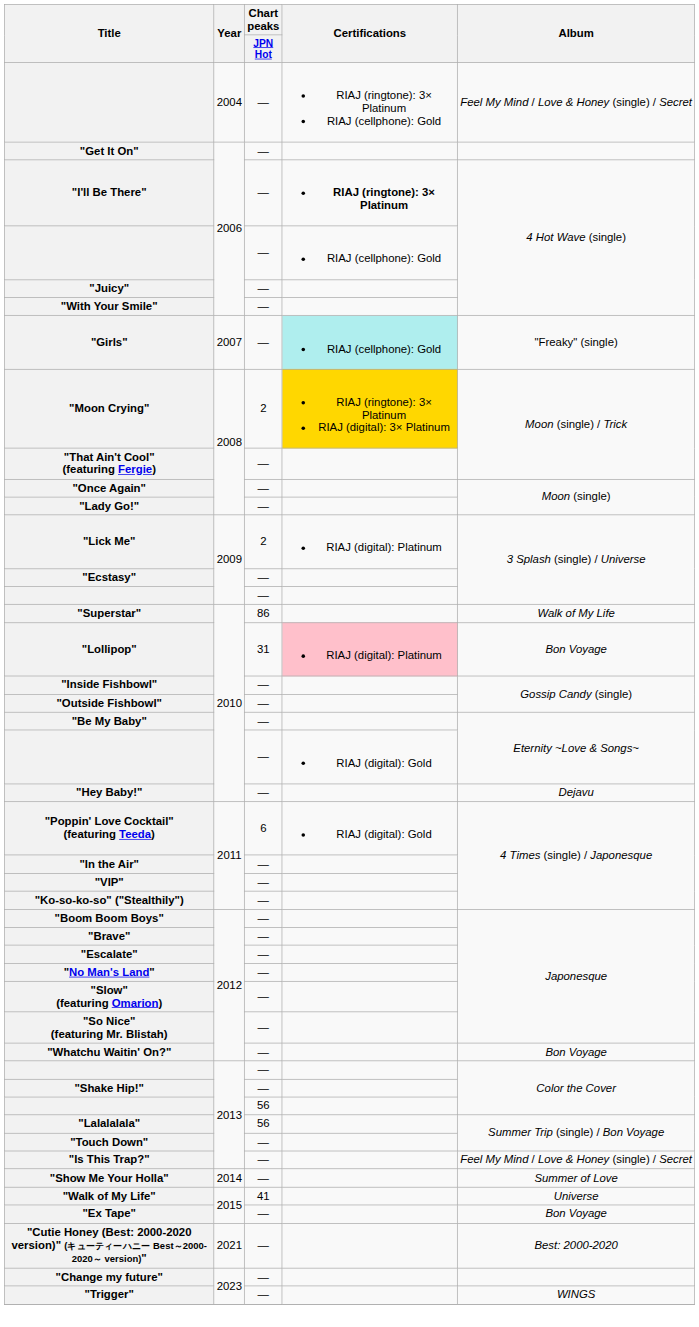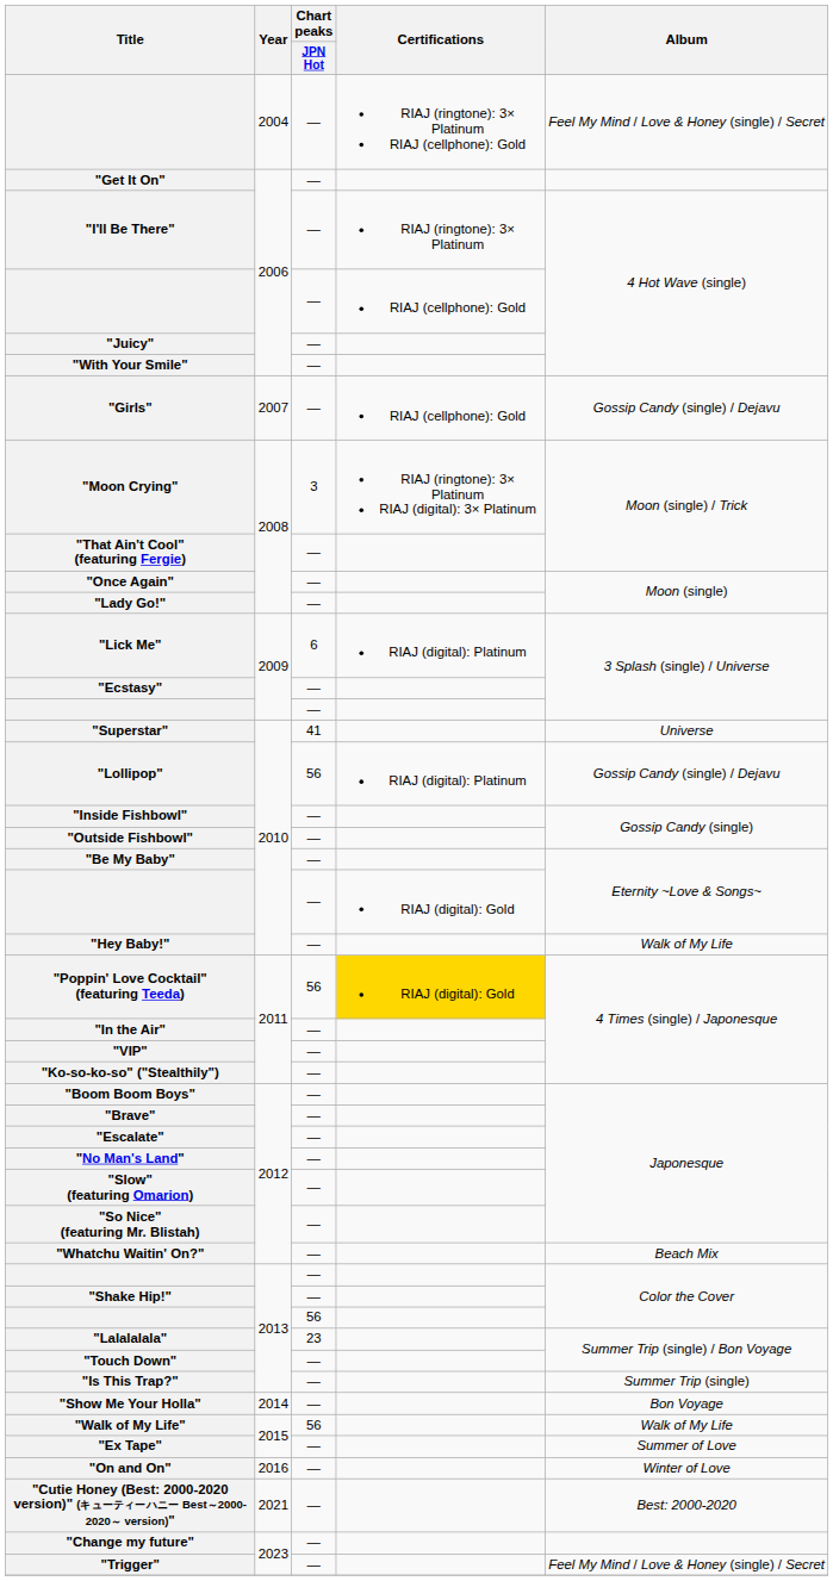"I'll Be There" | Certifications: bold -> normal
"Girls" | Certifications: paleturquoise background -> no background
"Girls" | Album: "Freaky" (single) -> Gossip Candy (single) / Dejavu
"Moon Crying" | Chart peaks / JPN Hot: 2 -> 3
"Moon Crying" | Certifications: gold background -> no background
"Lick Me" | Chart peaks / JPN Hot: 2 -> 6
"Superstar" | Chart peaks / JPN Hot: 86 -> 41
"Superstar" | Album: Walk of My Life -> Universe
"Lollipop" | Chart peaks / JPN Hot: 31 -> 56
"Lollipop" | Certifications: pink background -> no background
"Lollipop" | Album: Bon Voyage -> Gossip Candy (single) / Dejavu
"Hey Baby!" | Album: Dejavu -> Walk of My Life
"Poppin' Love Cocktail" (featuring Teeda) | Chart peaks / JPN Hot: 6 -> 56
"Poppin' Love Cocktail" (featuring Teeda) | Certifications: no background -> gold background
"Whatchu Waitin' On?" | Album: Bon Voyage -> Beach Mix
"Lalalalala" | Chart peaks / JPN Hot: 56 -> 23
"Is This Trap?" | Album: Feel My Mind / Love & Honey (single) / Secret -> Summer Trip (single)
"Show Me Your Holla" | Album: Summer of Love -> Bon Voyage
"Walk of My Life" | Chart peaks / JPN Hot: 41 -> 56
"Walk of My Life" | Album: Universe -> Walk of My Life
"Ex Tape" | Album: Bon Voyage -> Summer of Love
+ row: "On and On" | 2016 | — | Winter of Love
"Trigger" | Album: WINGS -> Feel My Mind / Love & Honey (single) / Secret
